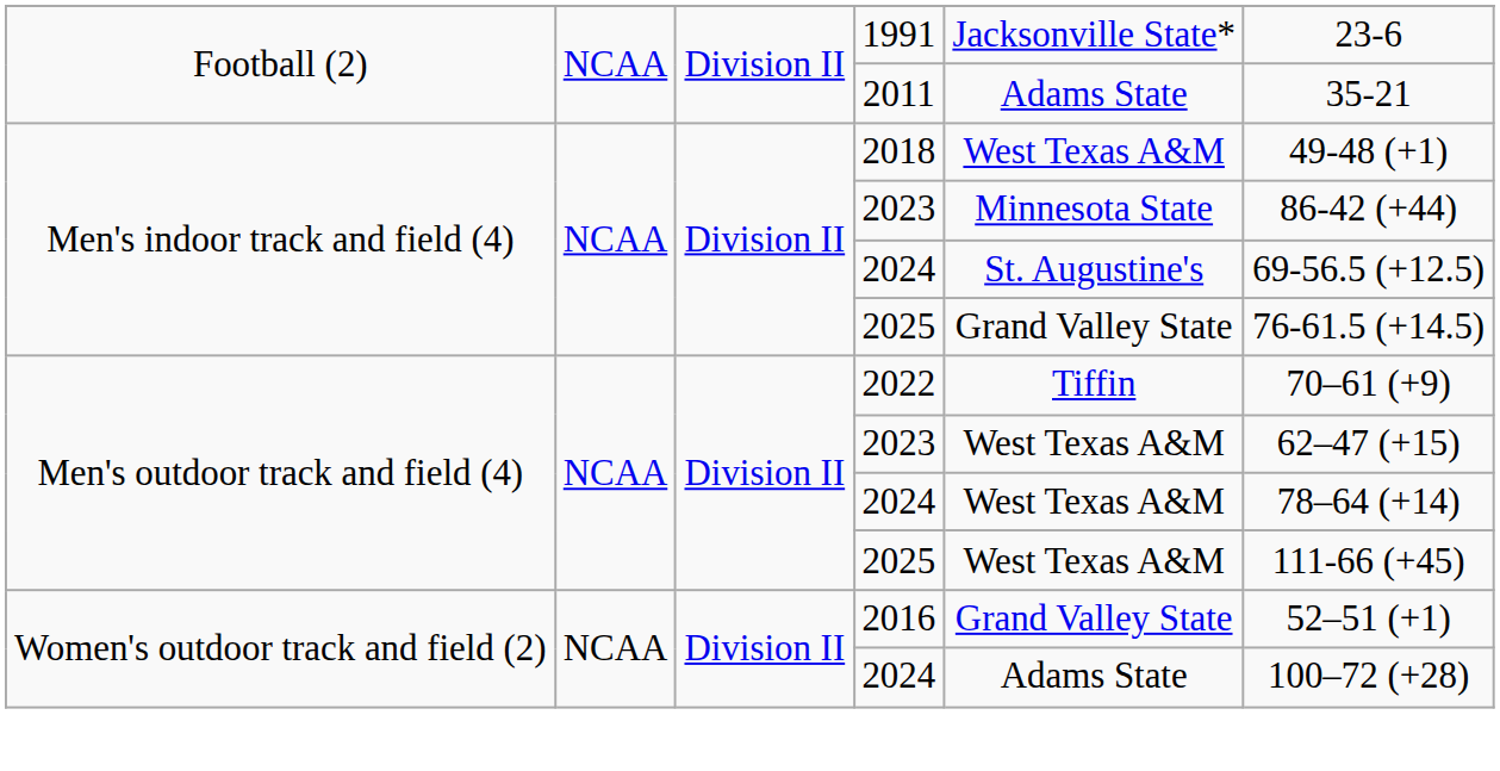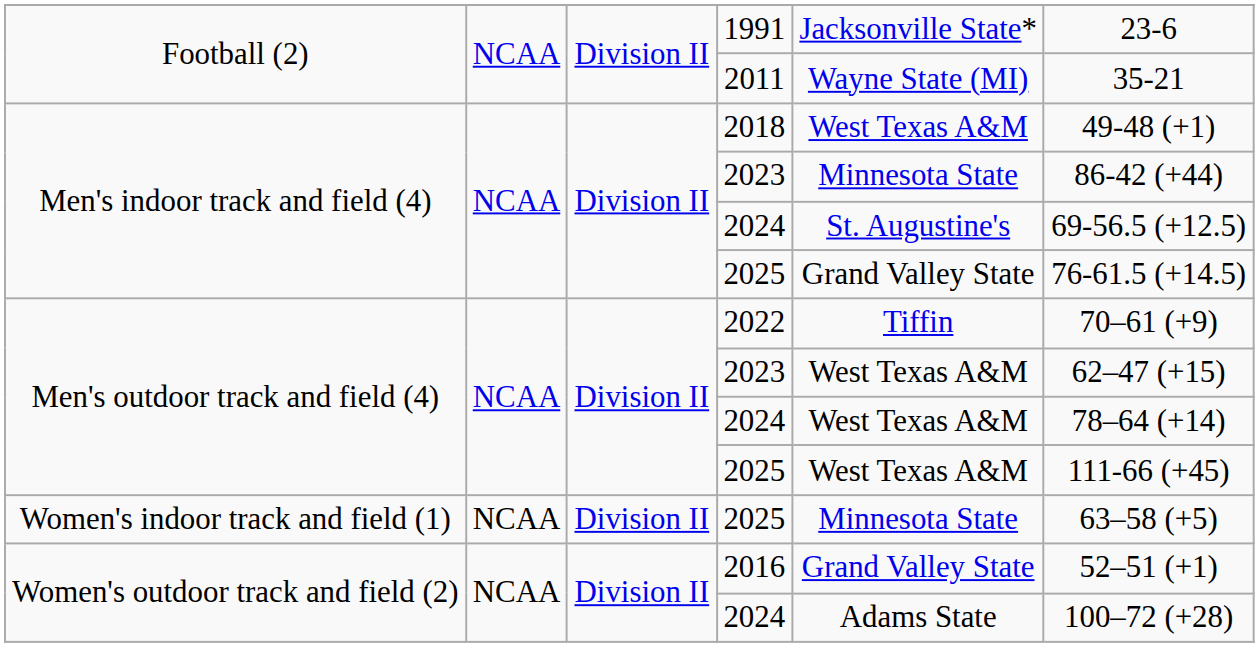2011 | column 5: Adams State -> Wayne State (MI)
+ row: Women's indoor track and field (1) | NCAA | Division II | 2025 | Minnesota State | 63–58 (+5)
